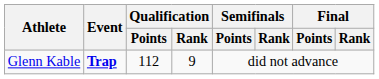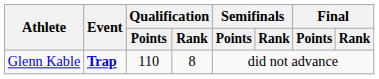Glenn Kable | Qualification / Points: 112 -> 110
Glenn Kable | Qualification / Rank: 9 -> 8
